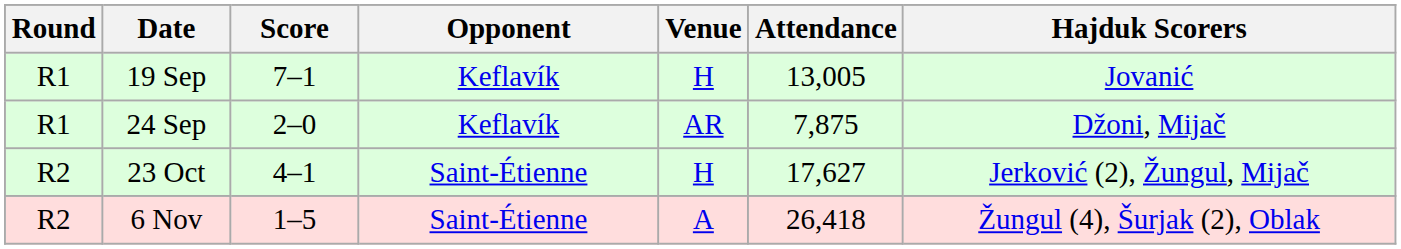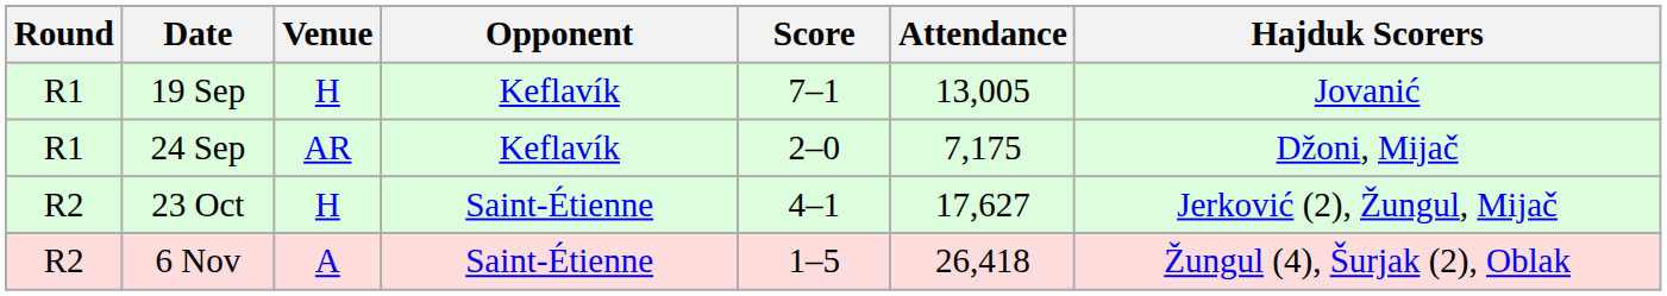columns swapped: Venue <-> Score
24 Sep | Attendance: 7,875 -> 7,175
